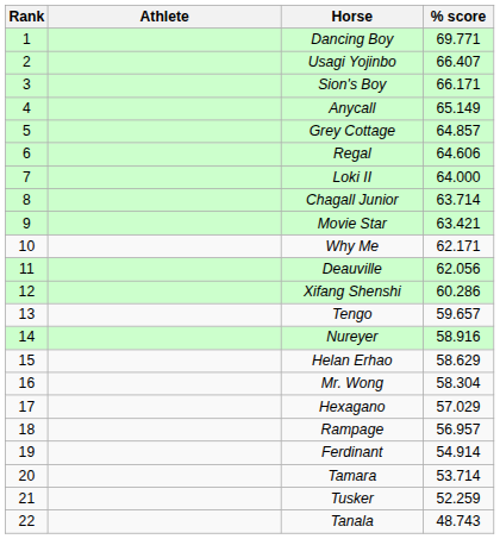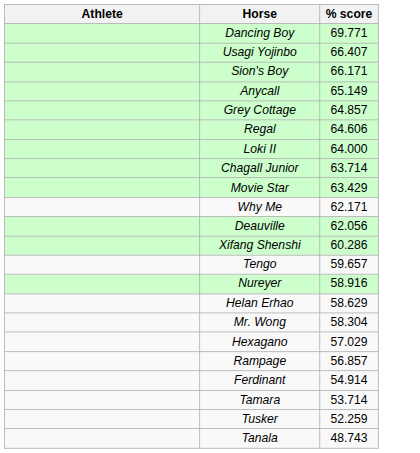- column: Rank | 1 | 2 | 3 | 4 | 5 | 6 | 7 | 8 | 9 | 10 | 11 | 12 | 13 | 14 | 15 | 16 | 17 | 18 | 19 | 20 | 21 | 22
Movie Star | % score: 63.421 -> 63.429
Rampage | % score: 56.957 -> 56.857
